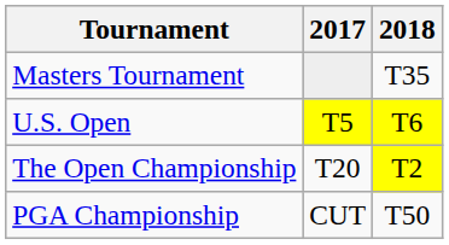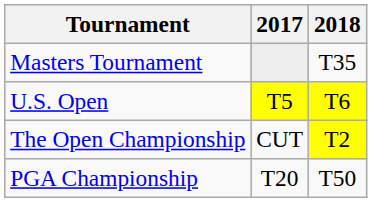The Open Championship | 2017: T20 -> CUT
PGA Championship | 2017: CUT -> T20
